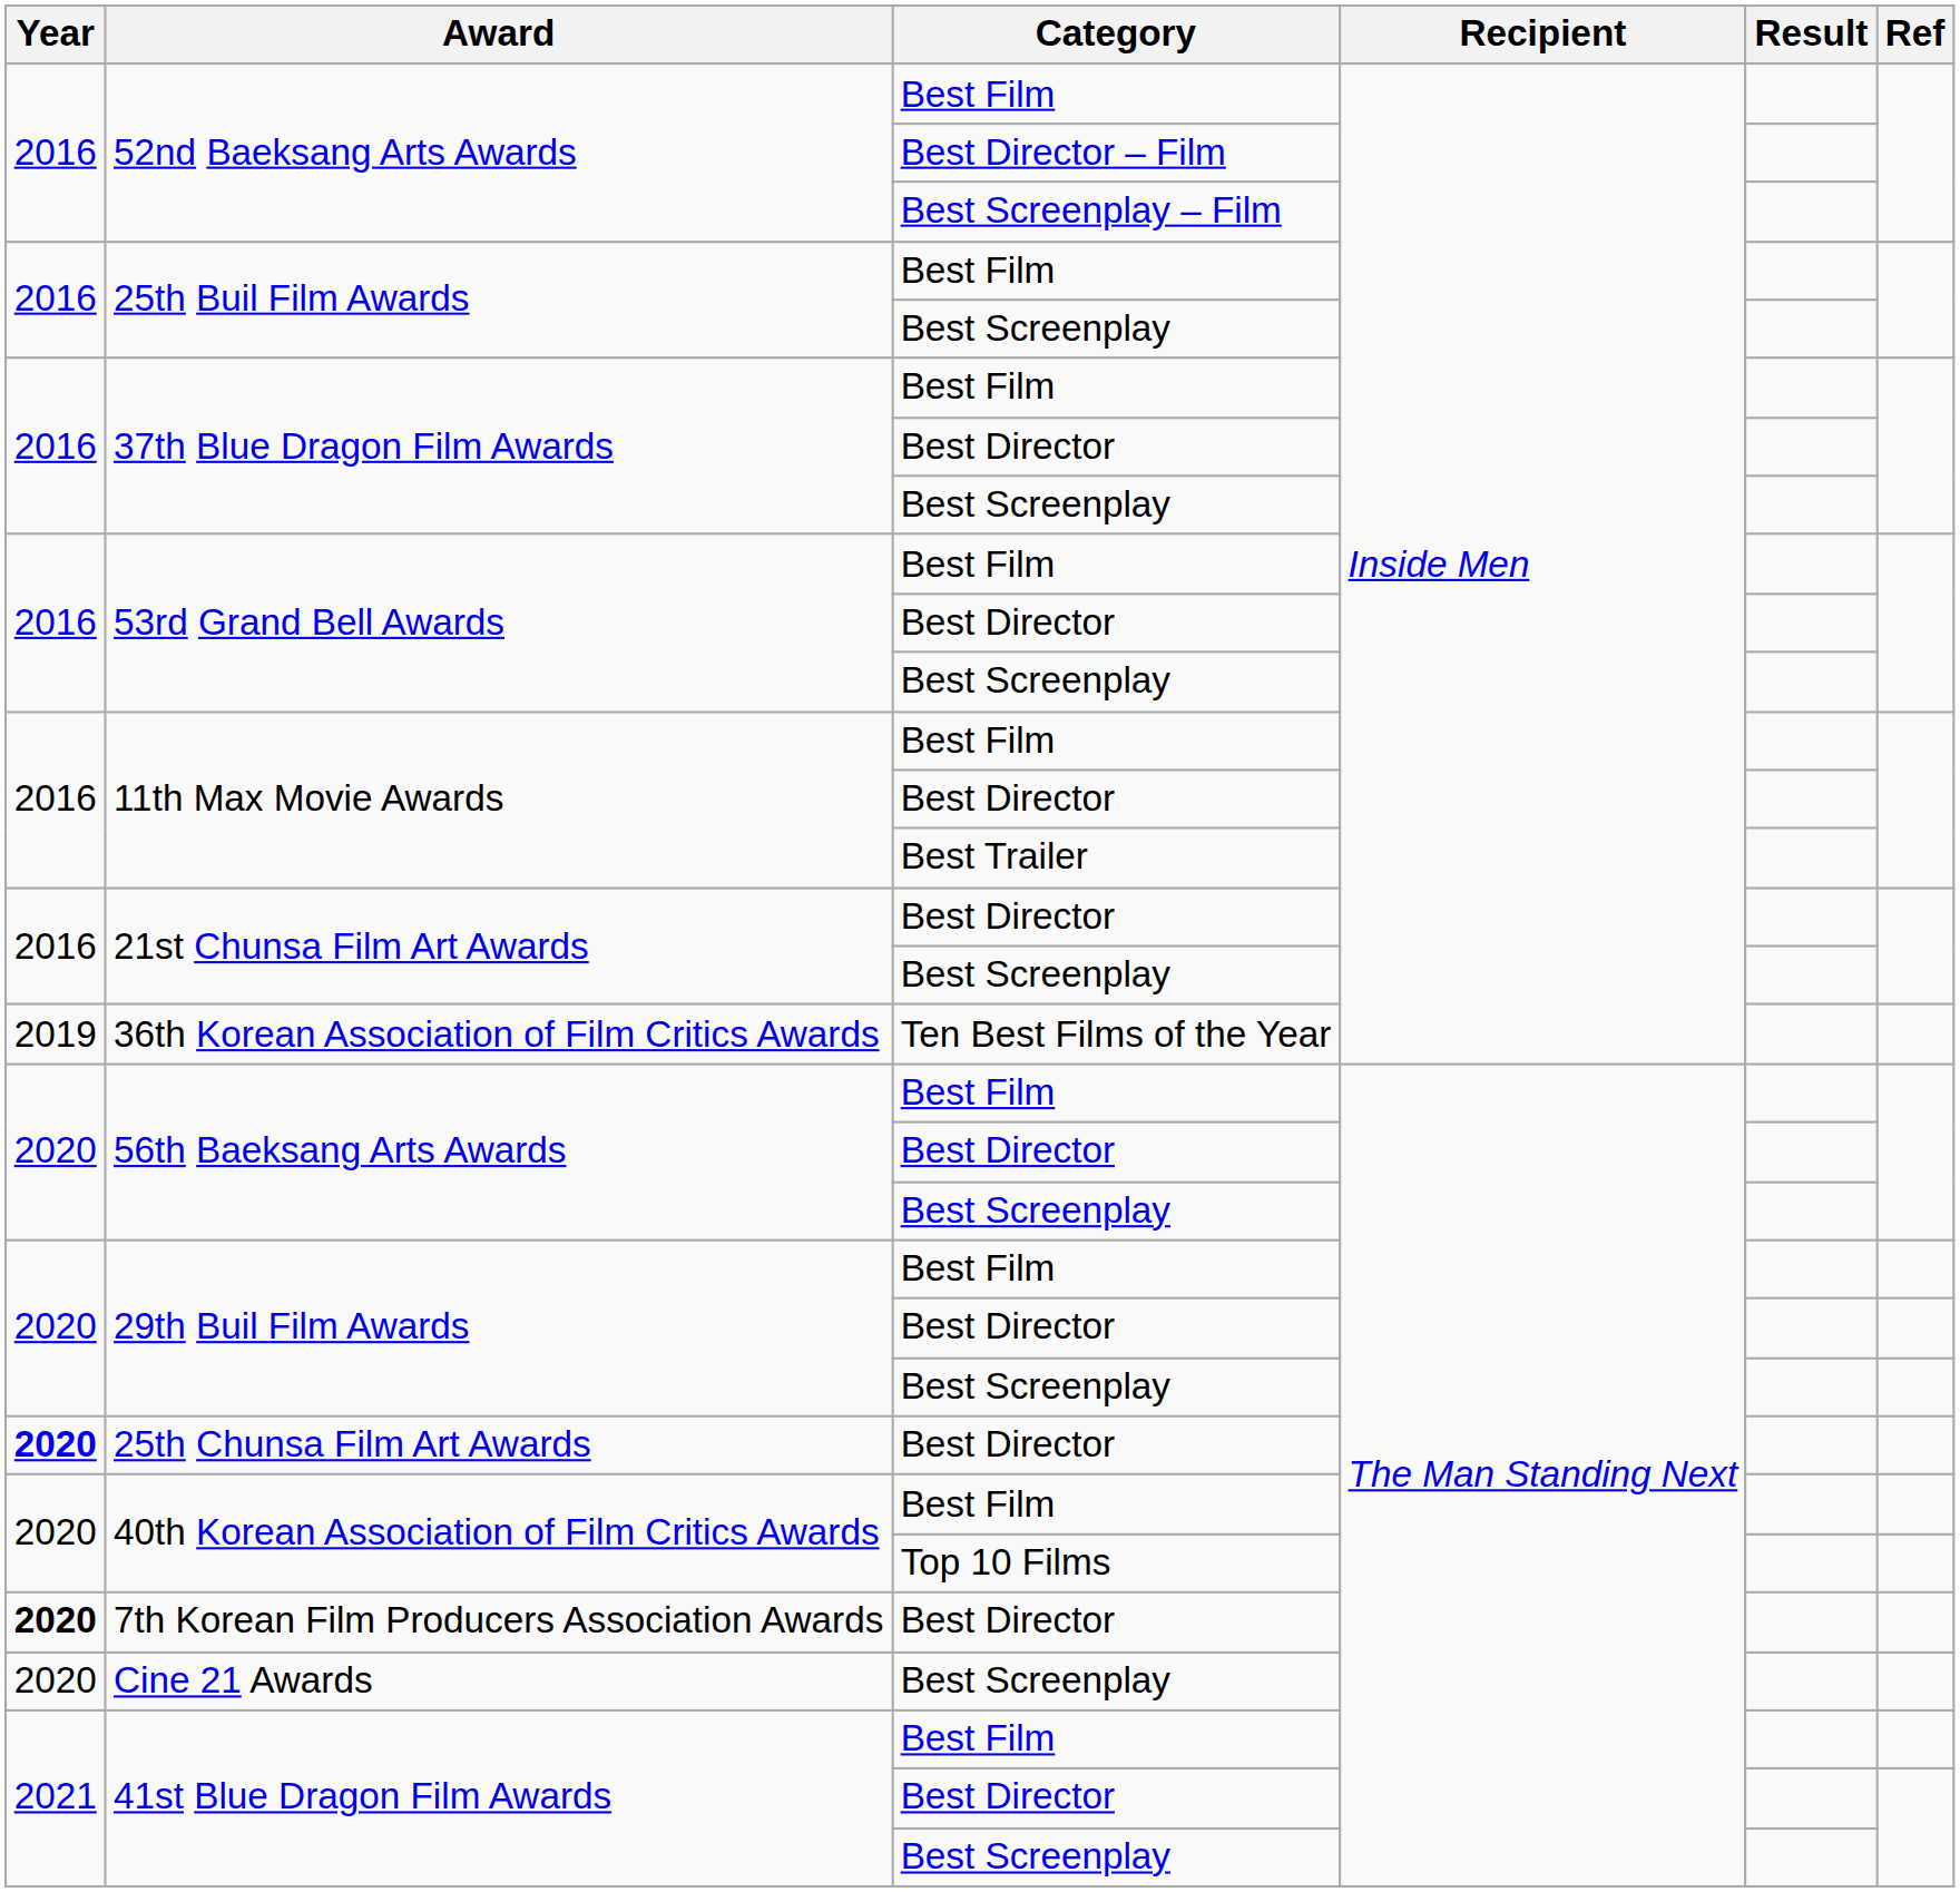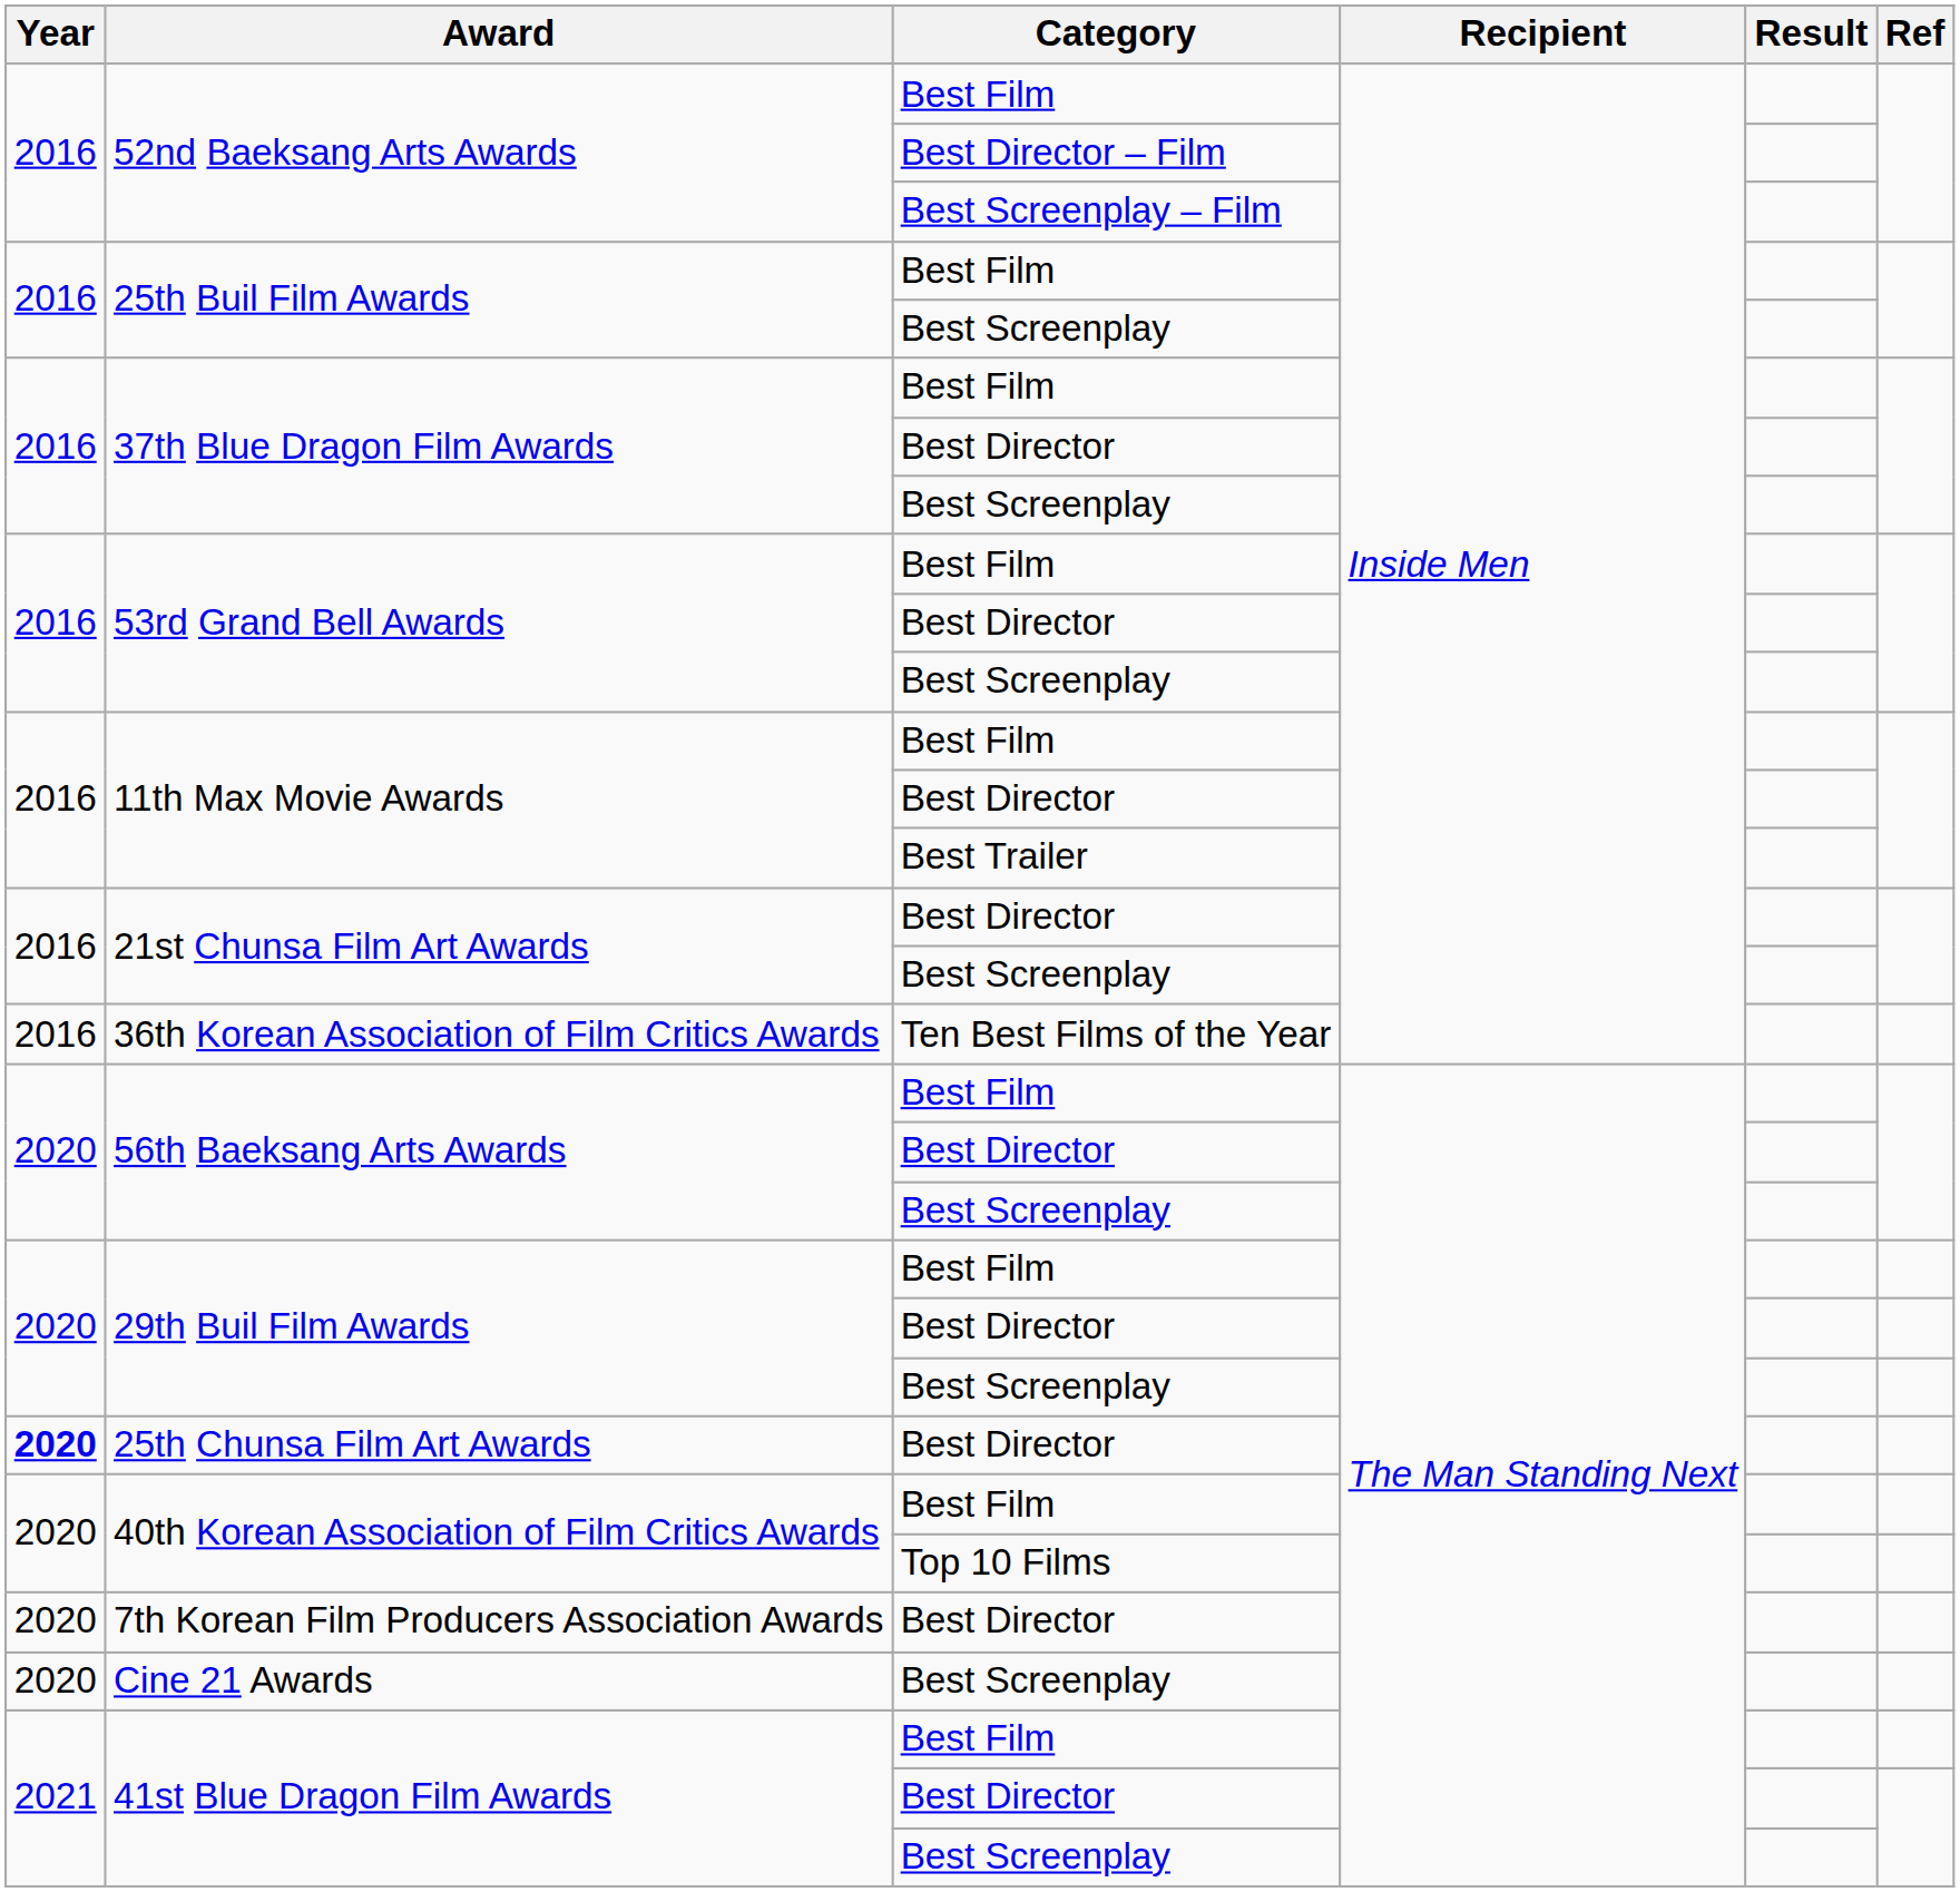36th Korean Association of Film Critics Awards | Year: 2019 -> 2016
7th Korean Film Producers Association Awards | Year: bold -> normal
